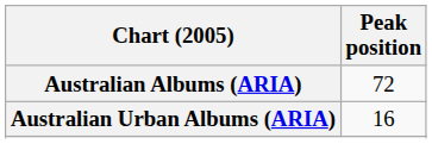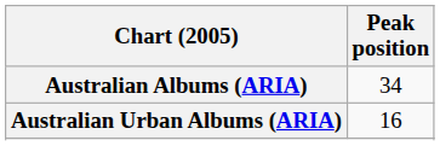Australian Albums (ARIA) | Peak position: 72 -> 34
